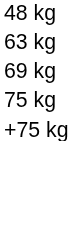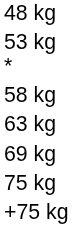+ row: 53 kg *
+ row: 58 kg
